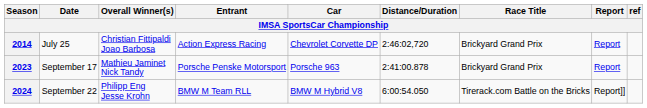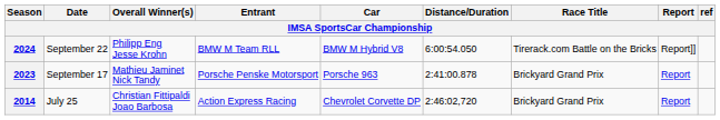rows swapped: 2014 <-> 2024
